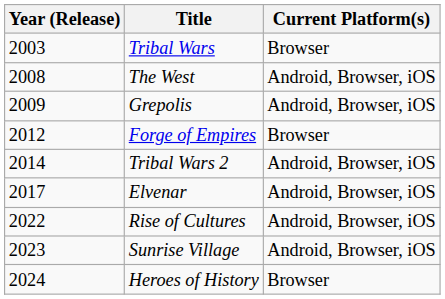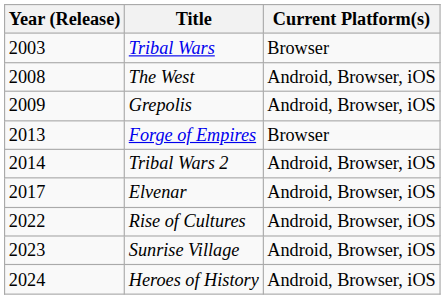Forge of Empires | Year (Release): 2012 -> 2013
Heroes of History | Current Platform(s): Browser -> Android, Browser, iOS
